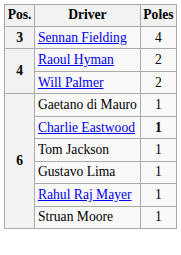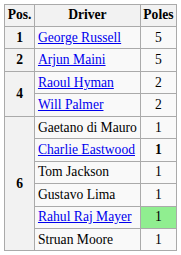+ row: 1 | George Russell | 5
+ row: 2 | Arjun Maini | 5
- row: 3 | Sennan Fielding | 4
Rahul Raj Mayer | Poles: no background -> lightgreen background
